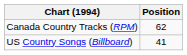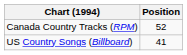Canada Country Tracks (RPM) | Position: 62 -> 52
